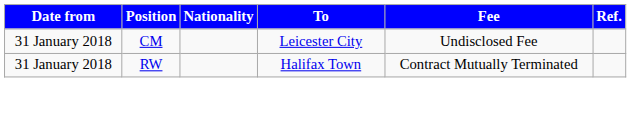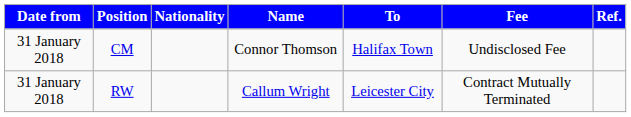+ column: Name | Connor Thomson | Callum Wright
CM | To: Leicester City -> Halifax Town
RW | To: Halifax Town -> Leicester City
